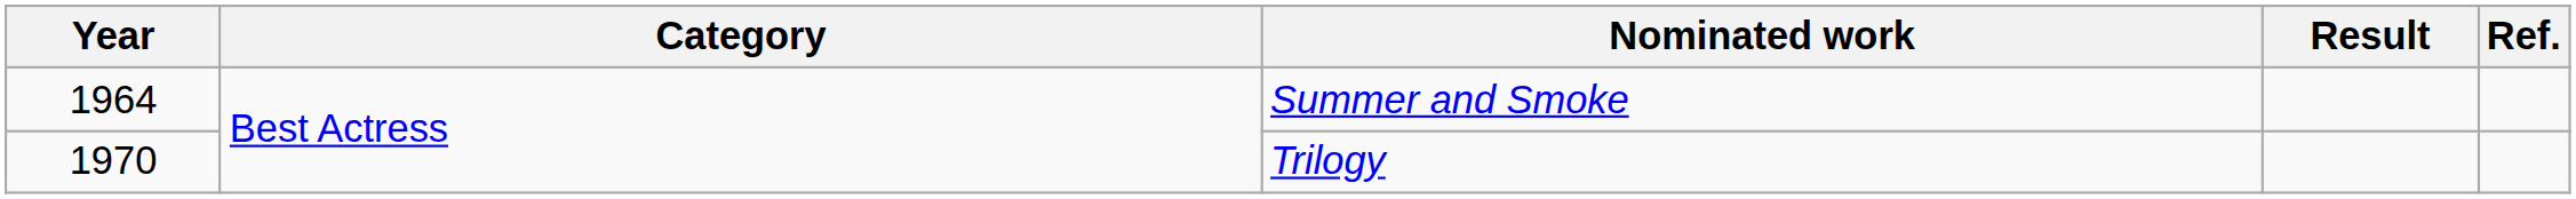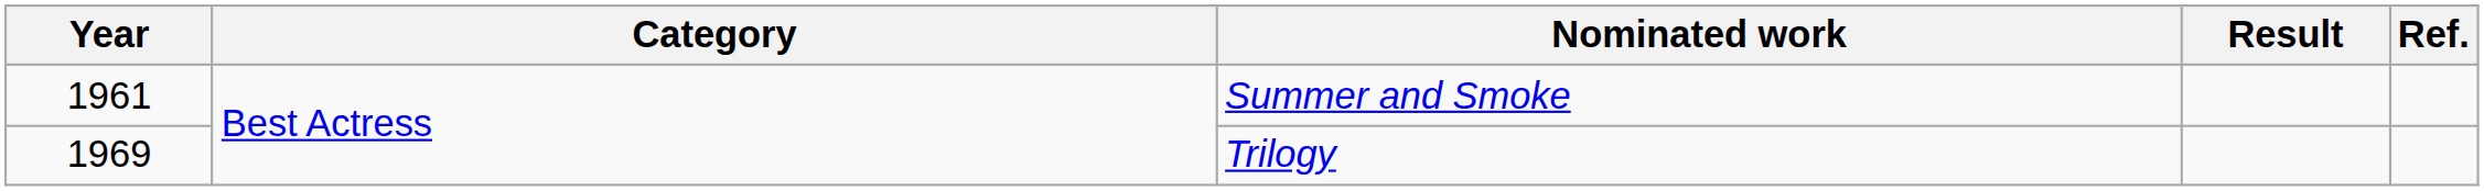Summer and Smoke | Year: 1964 -> 1961
Trilogy | Year: 1970 -> 1969
